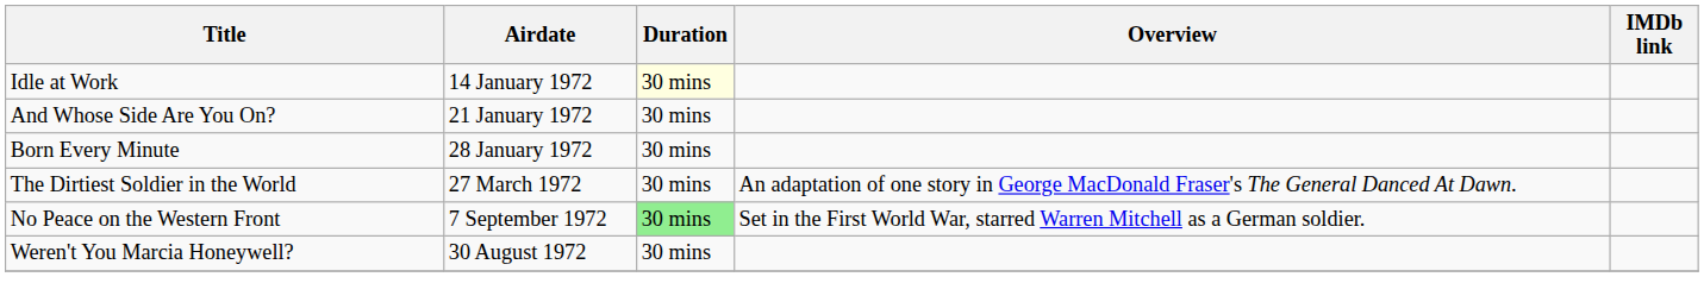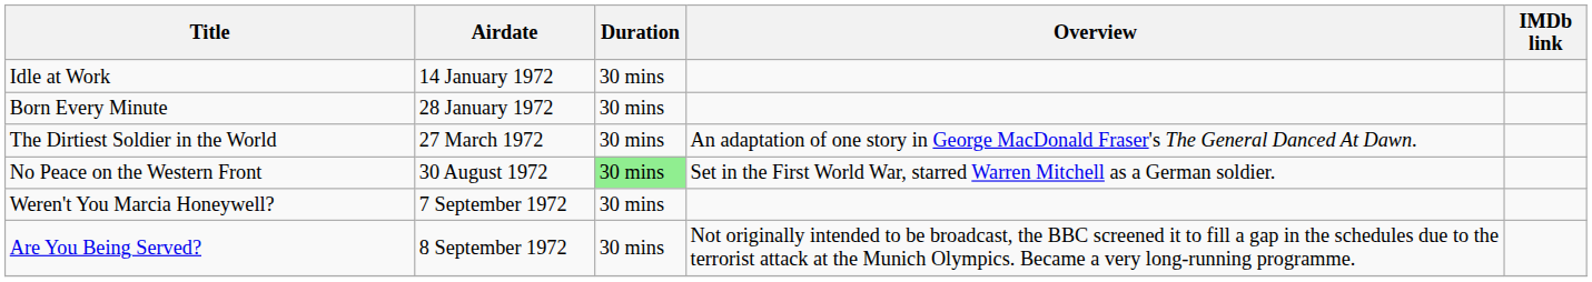Idle at Work | Duration: lightyellow background -> no background
- row: And Whose Side Are You On? | 21 January 1972 | 30 mins
No Peace on the Western Front | Airdate: 7 September 1972 -> 30 August 1972
Weren't You Marcia Honeywell? | Airdate: 30 August 1972 -> 7 September 1972
+ row: Are You Being Served? | 8 September 1972 | 30 mins | Not originally intended to be broadcast, the BBC screened it to fill a gap in the schedules due to the terrorist attack at the Munich Olympics. Became a very long-running programme.
